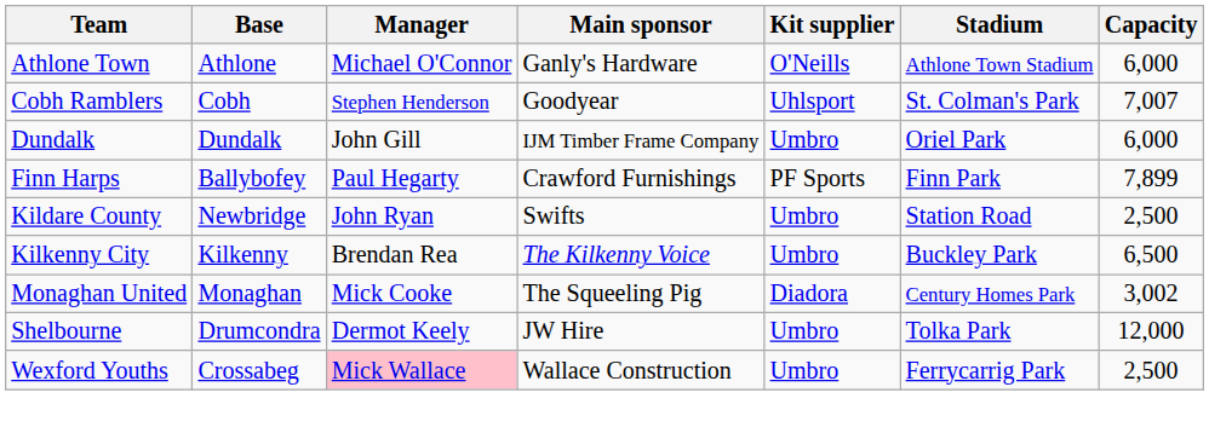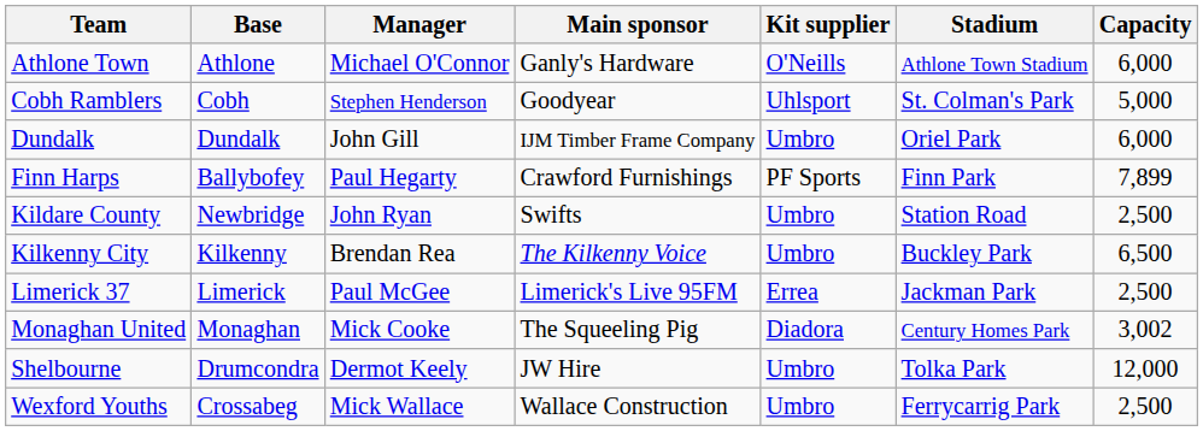Cobh Ramblers | Capacity: 7,007 -> 5,000
+ row: Limerick 37 | Limerick | Paul McGee | Limerick's Live 95FM | Errea | Jackman Park | 2,500
Wexford Youths | Manager: pink background -> no background
